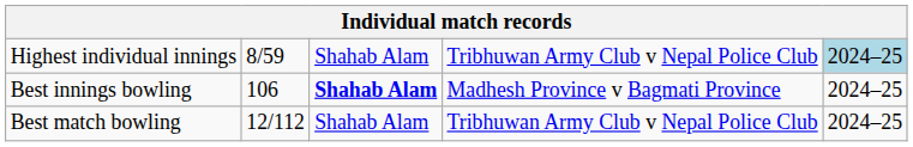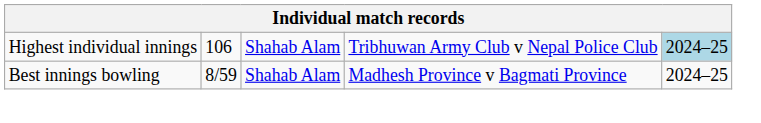Highest individual innings | column 2: 8/59 -> 106
Best innings bowling | column 2: 106 -> 8/59
Best innings bowling | column 3: bold -> normal
- row: Best match bowling | 12/112 | Shahab Alam | Tribhuwan Army Club v Nepal Police Club | 2024–25
